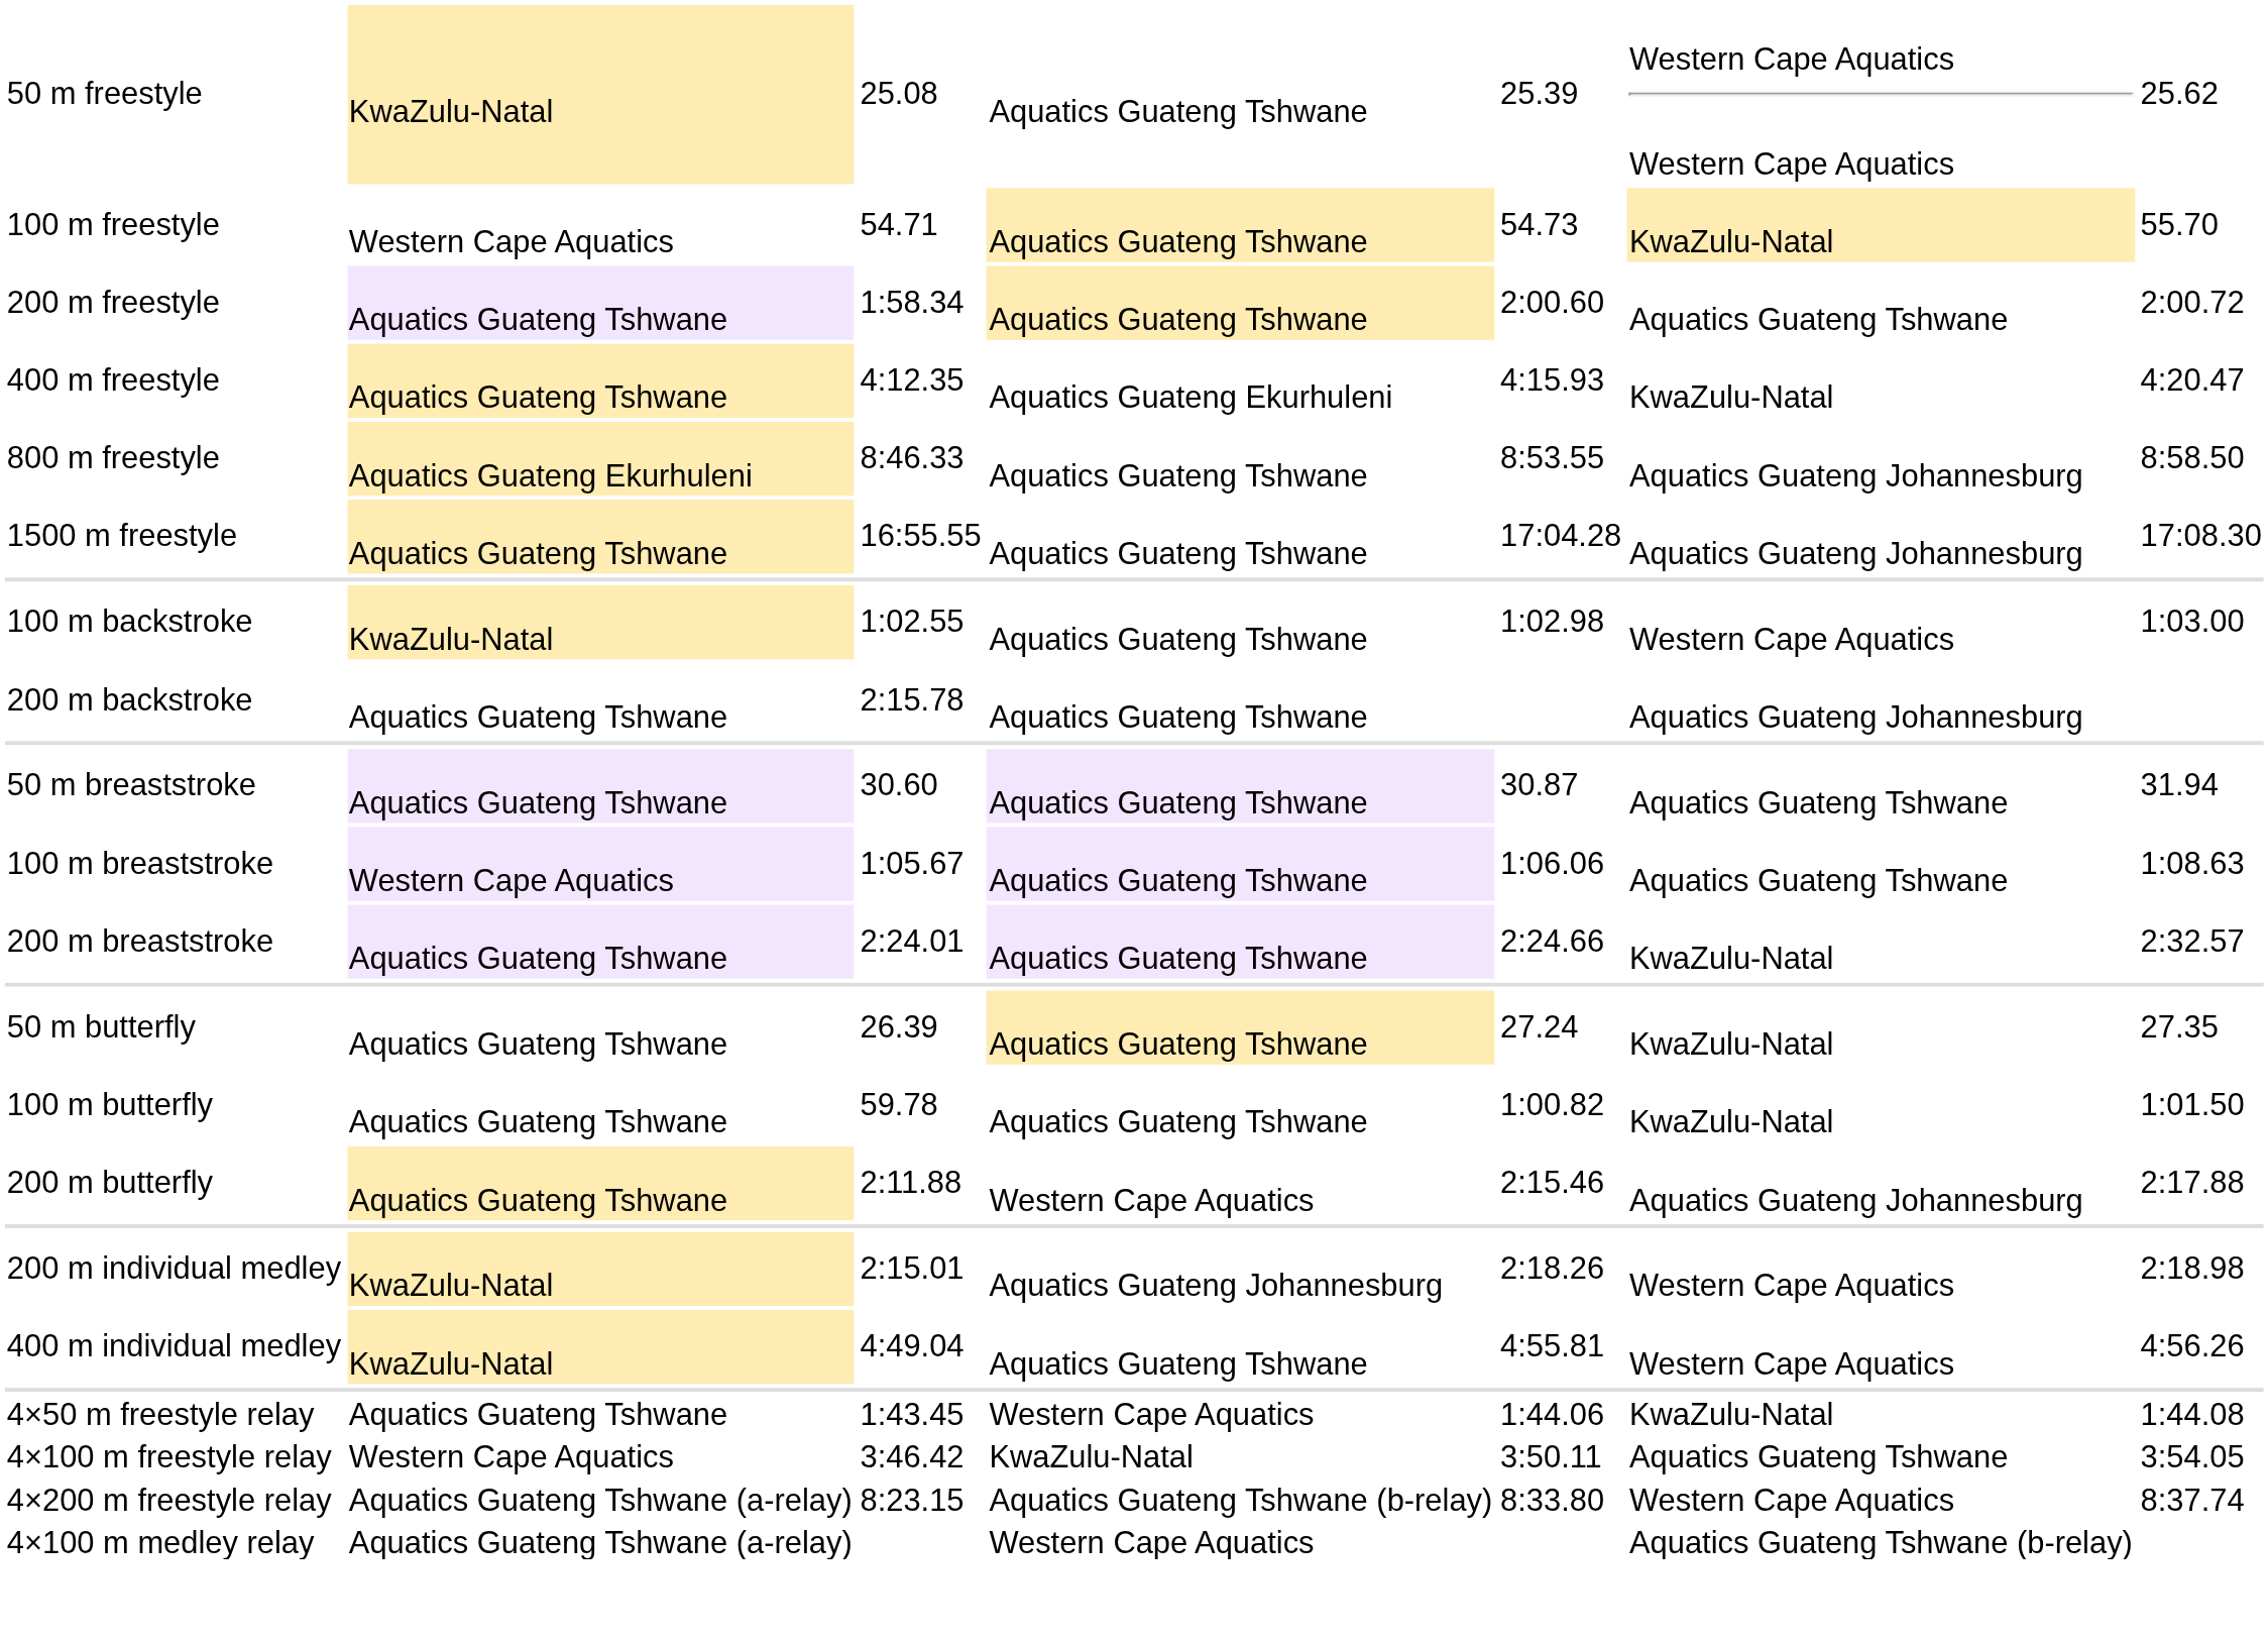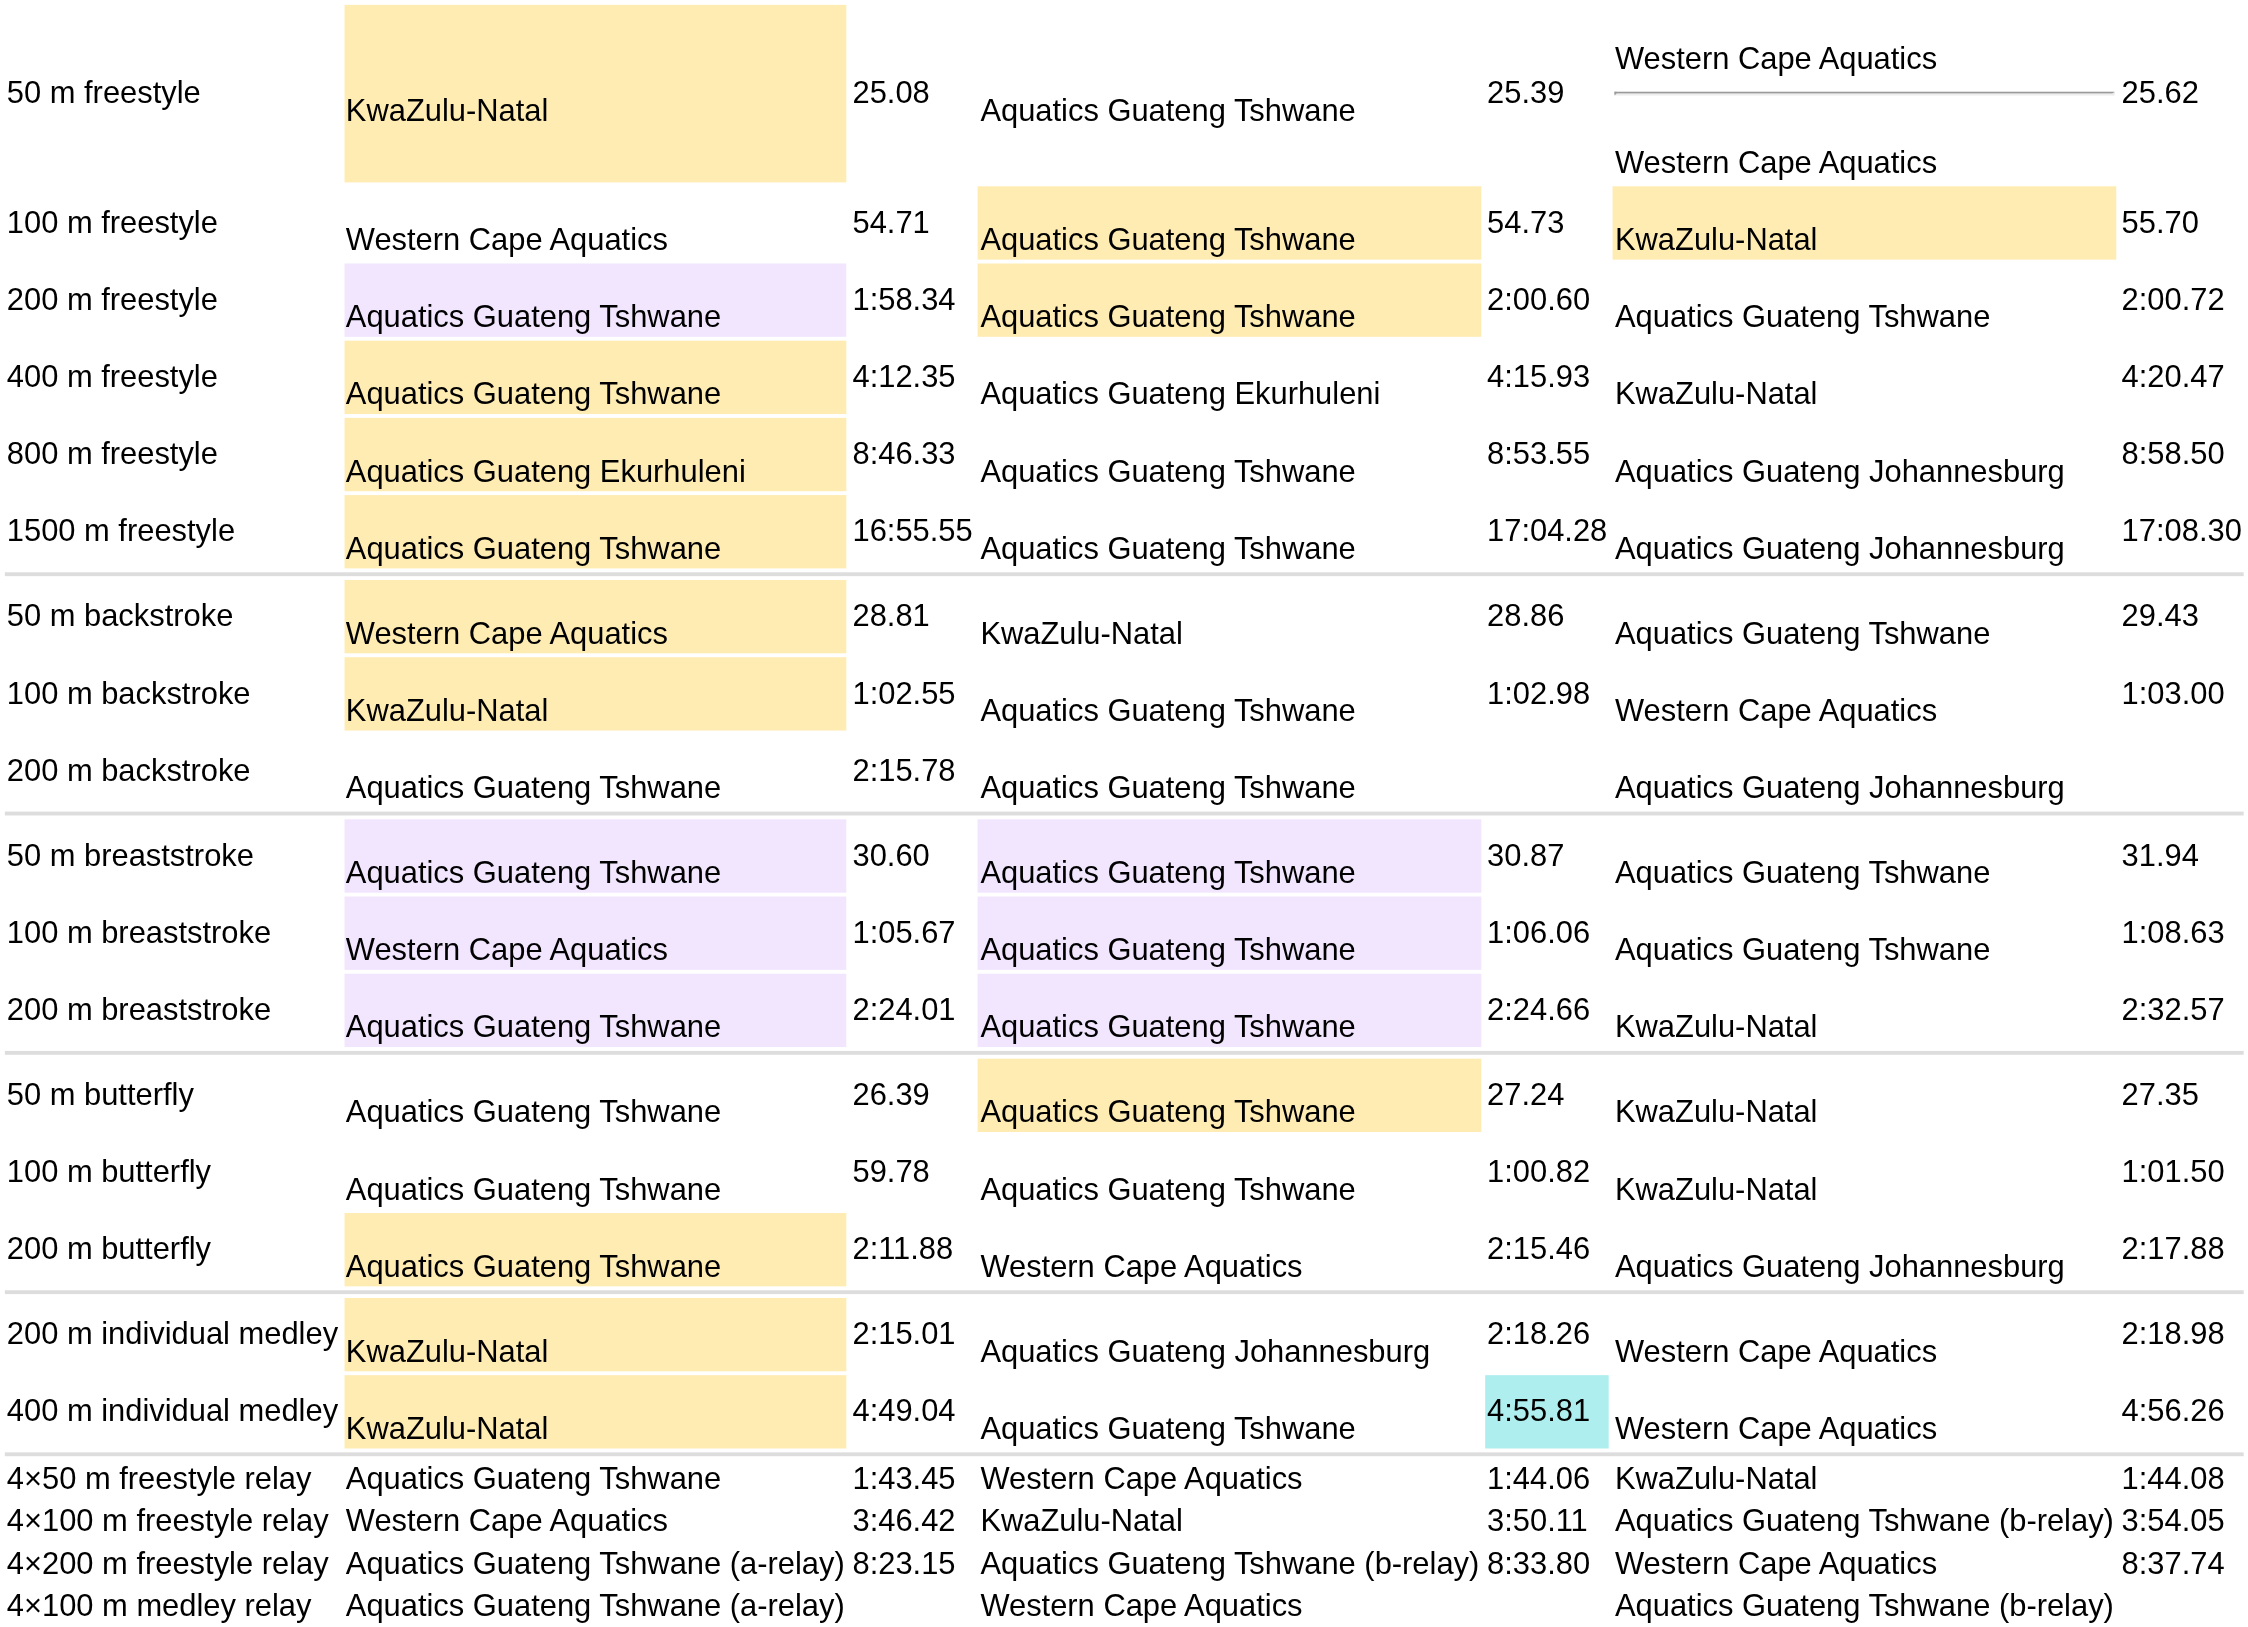+ row: 50 m backstroke | Western Cape Aquatics | 28.81 | KwaZulu-Natal | 28.86 | Aquatics Guateng Tshwane | 29.43
400 m individual medley | column 5: no background -> paleturquoise background
4×100 m freestyle relay | column 6: Aquatics Guateng Tshwane -> Aquatics Guateng Tshwane (b-relay)
